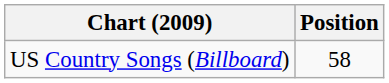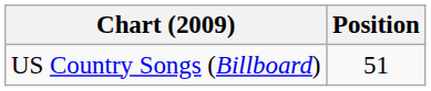US Country Songs (Billboard) | Position: 58 -> 51
